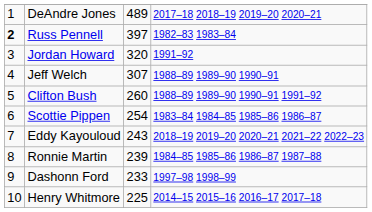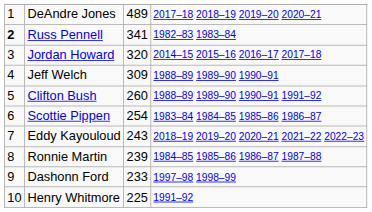Russ Pennell | column 3: 397 -> 341
Jordan Howard | column 4: 1991–92 -> 2014–15 2015–16 2016–17 2017–18
Jeff Welch | column 3: 307 -> 309
Henry Whitmore | column 4: 2014–15 2015–16 2016–17 2017–18 -> 1991–92
